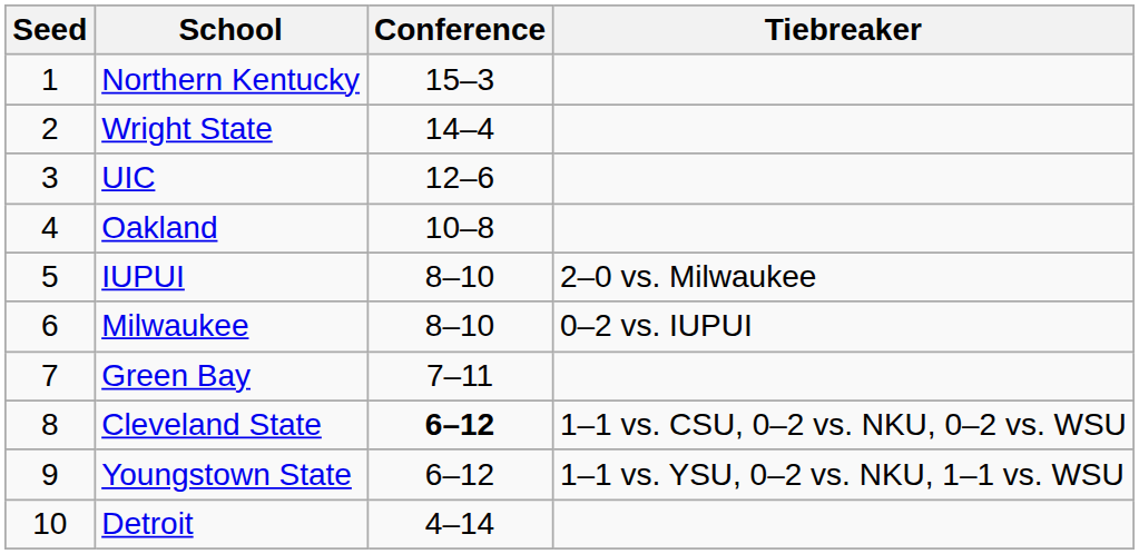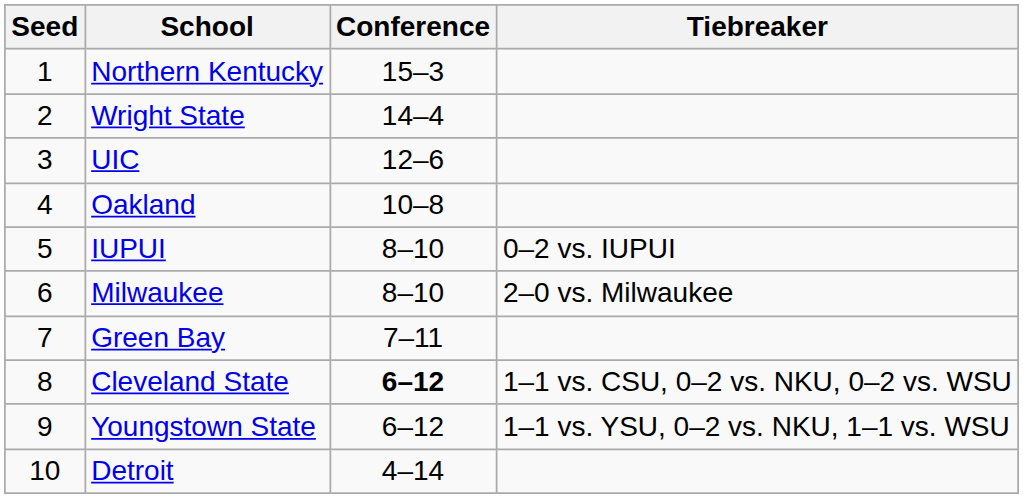IUPUI | Tiebreaker: 2–0 vs. Milwaukee -> 0–2 vs. IUPUI
Milwaukee | Tiebreaker: 0–2 vs. IUPUI -> 2–0 vs. Milwaukee
